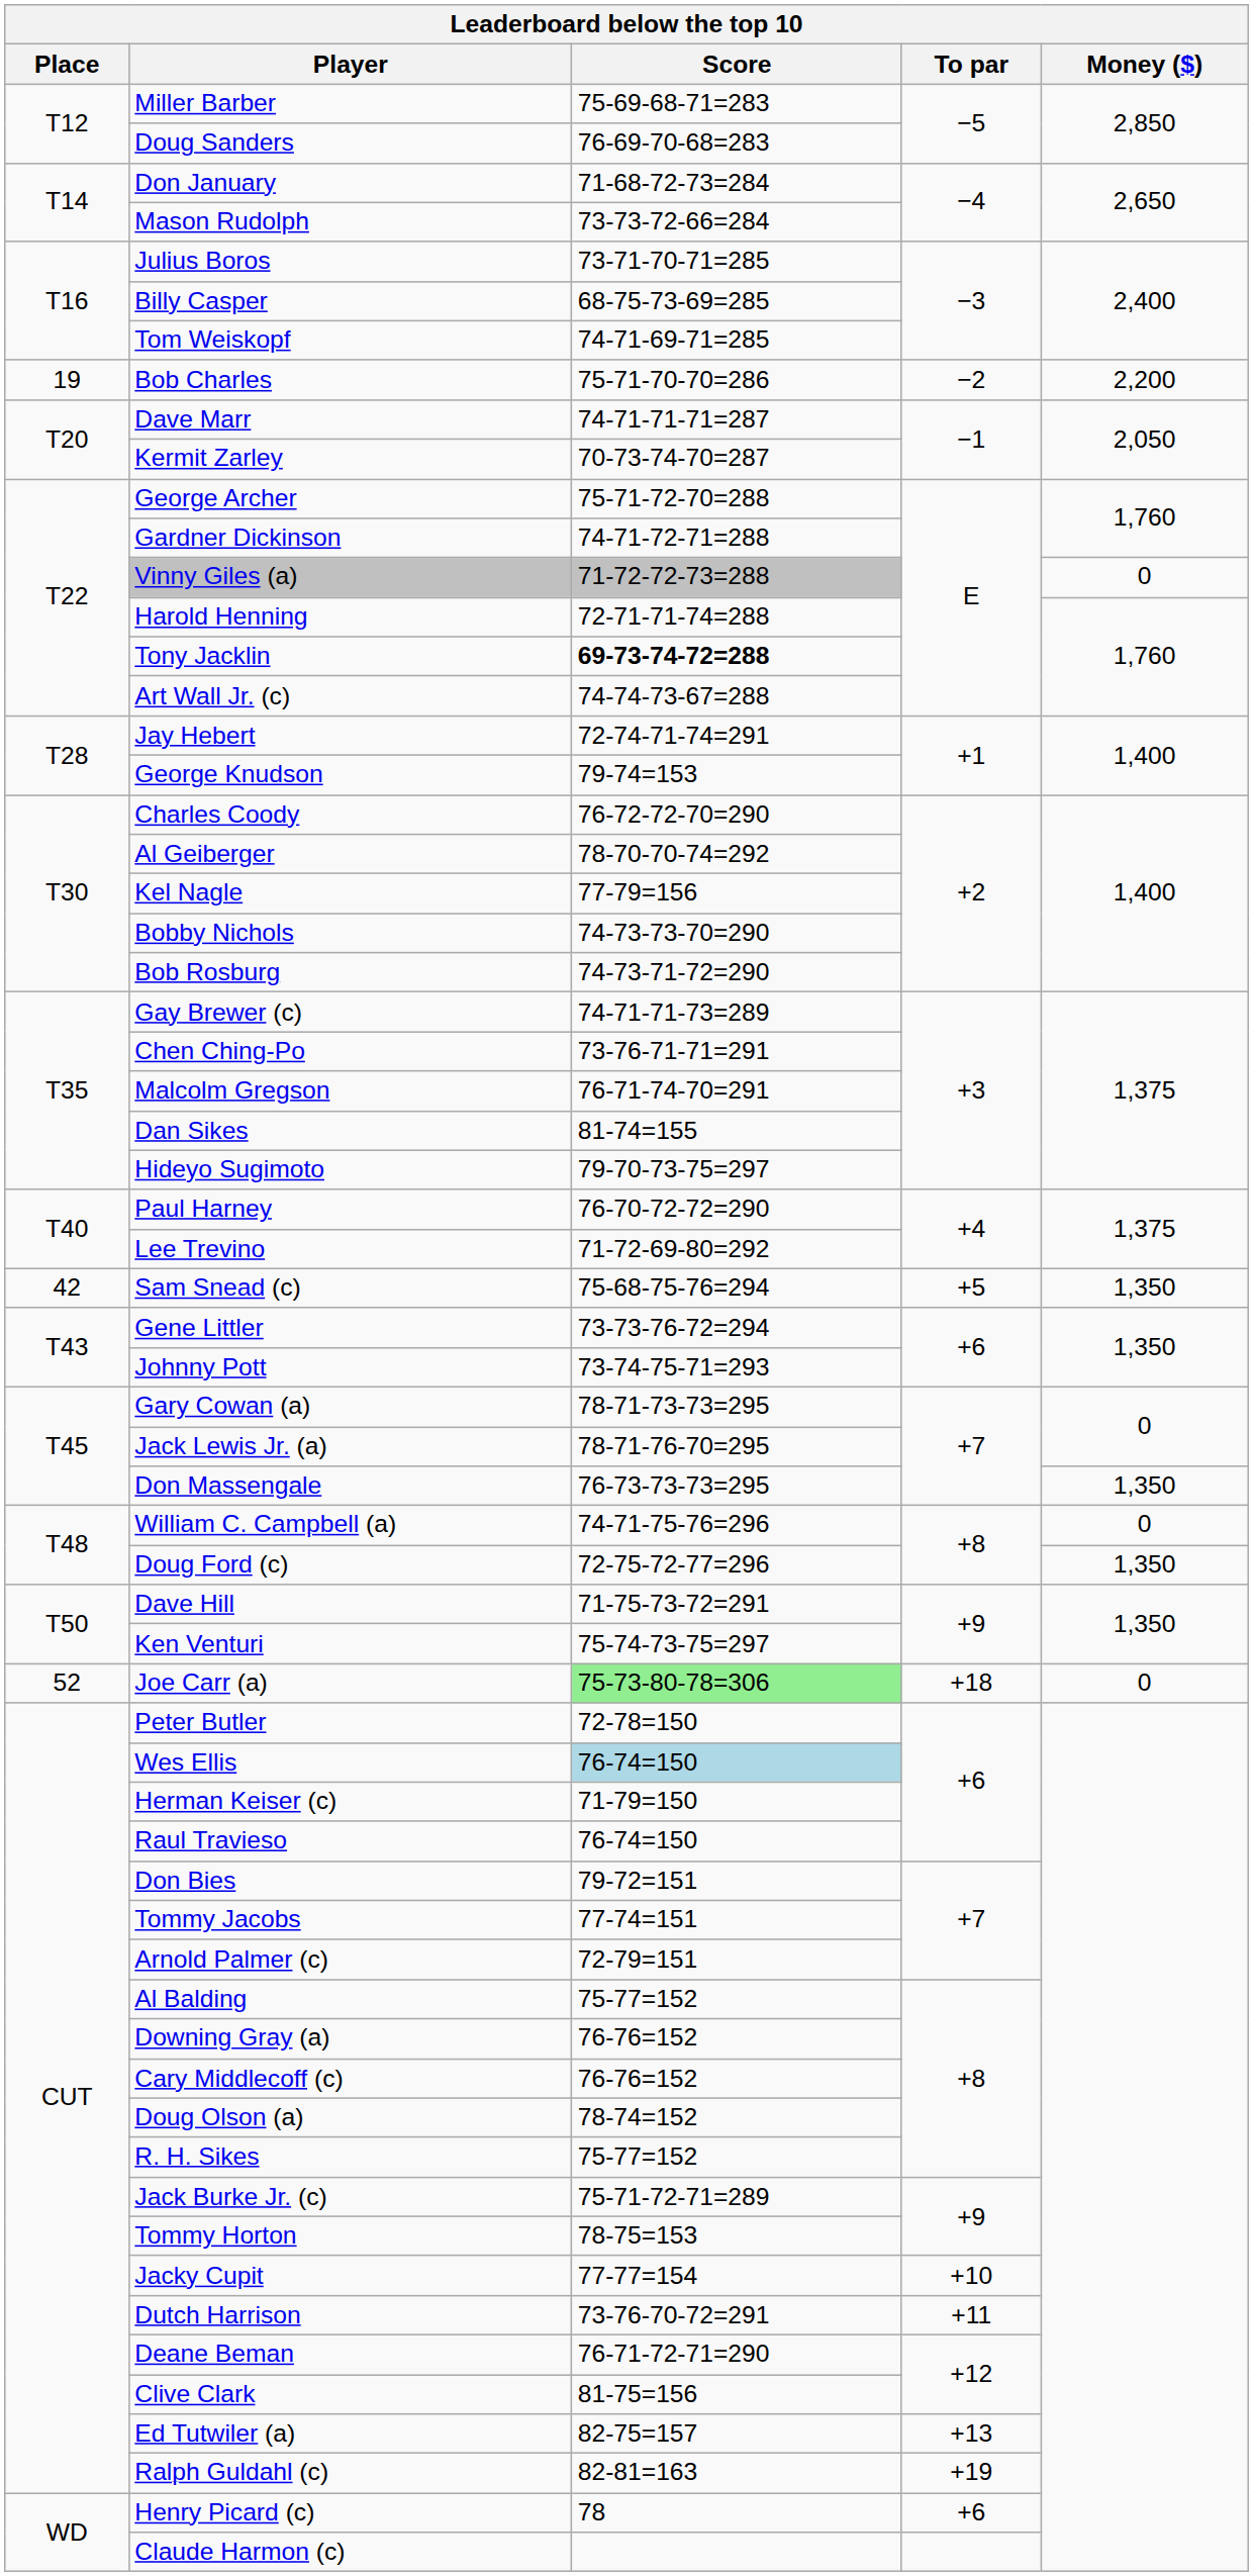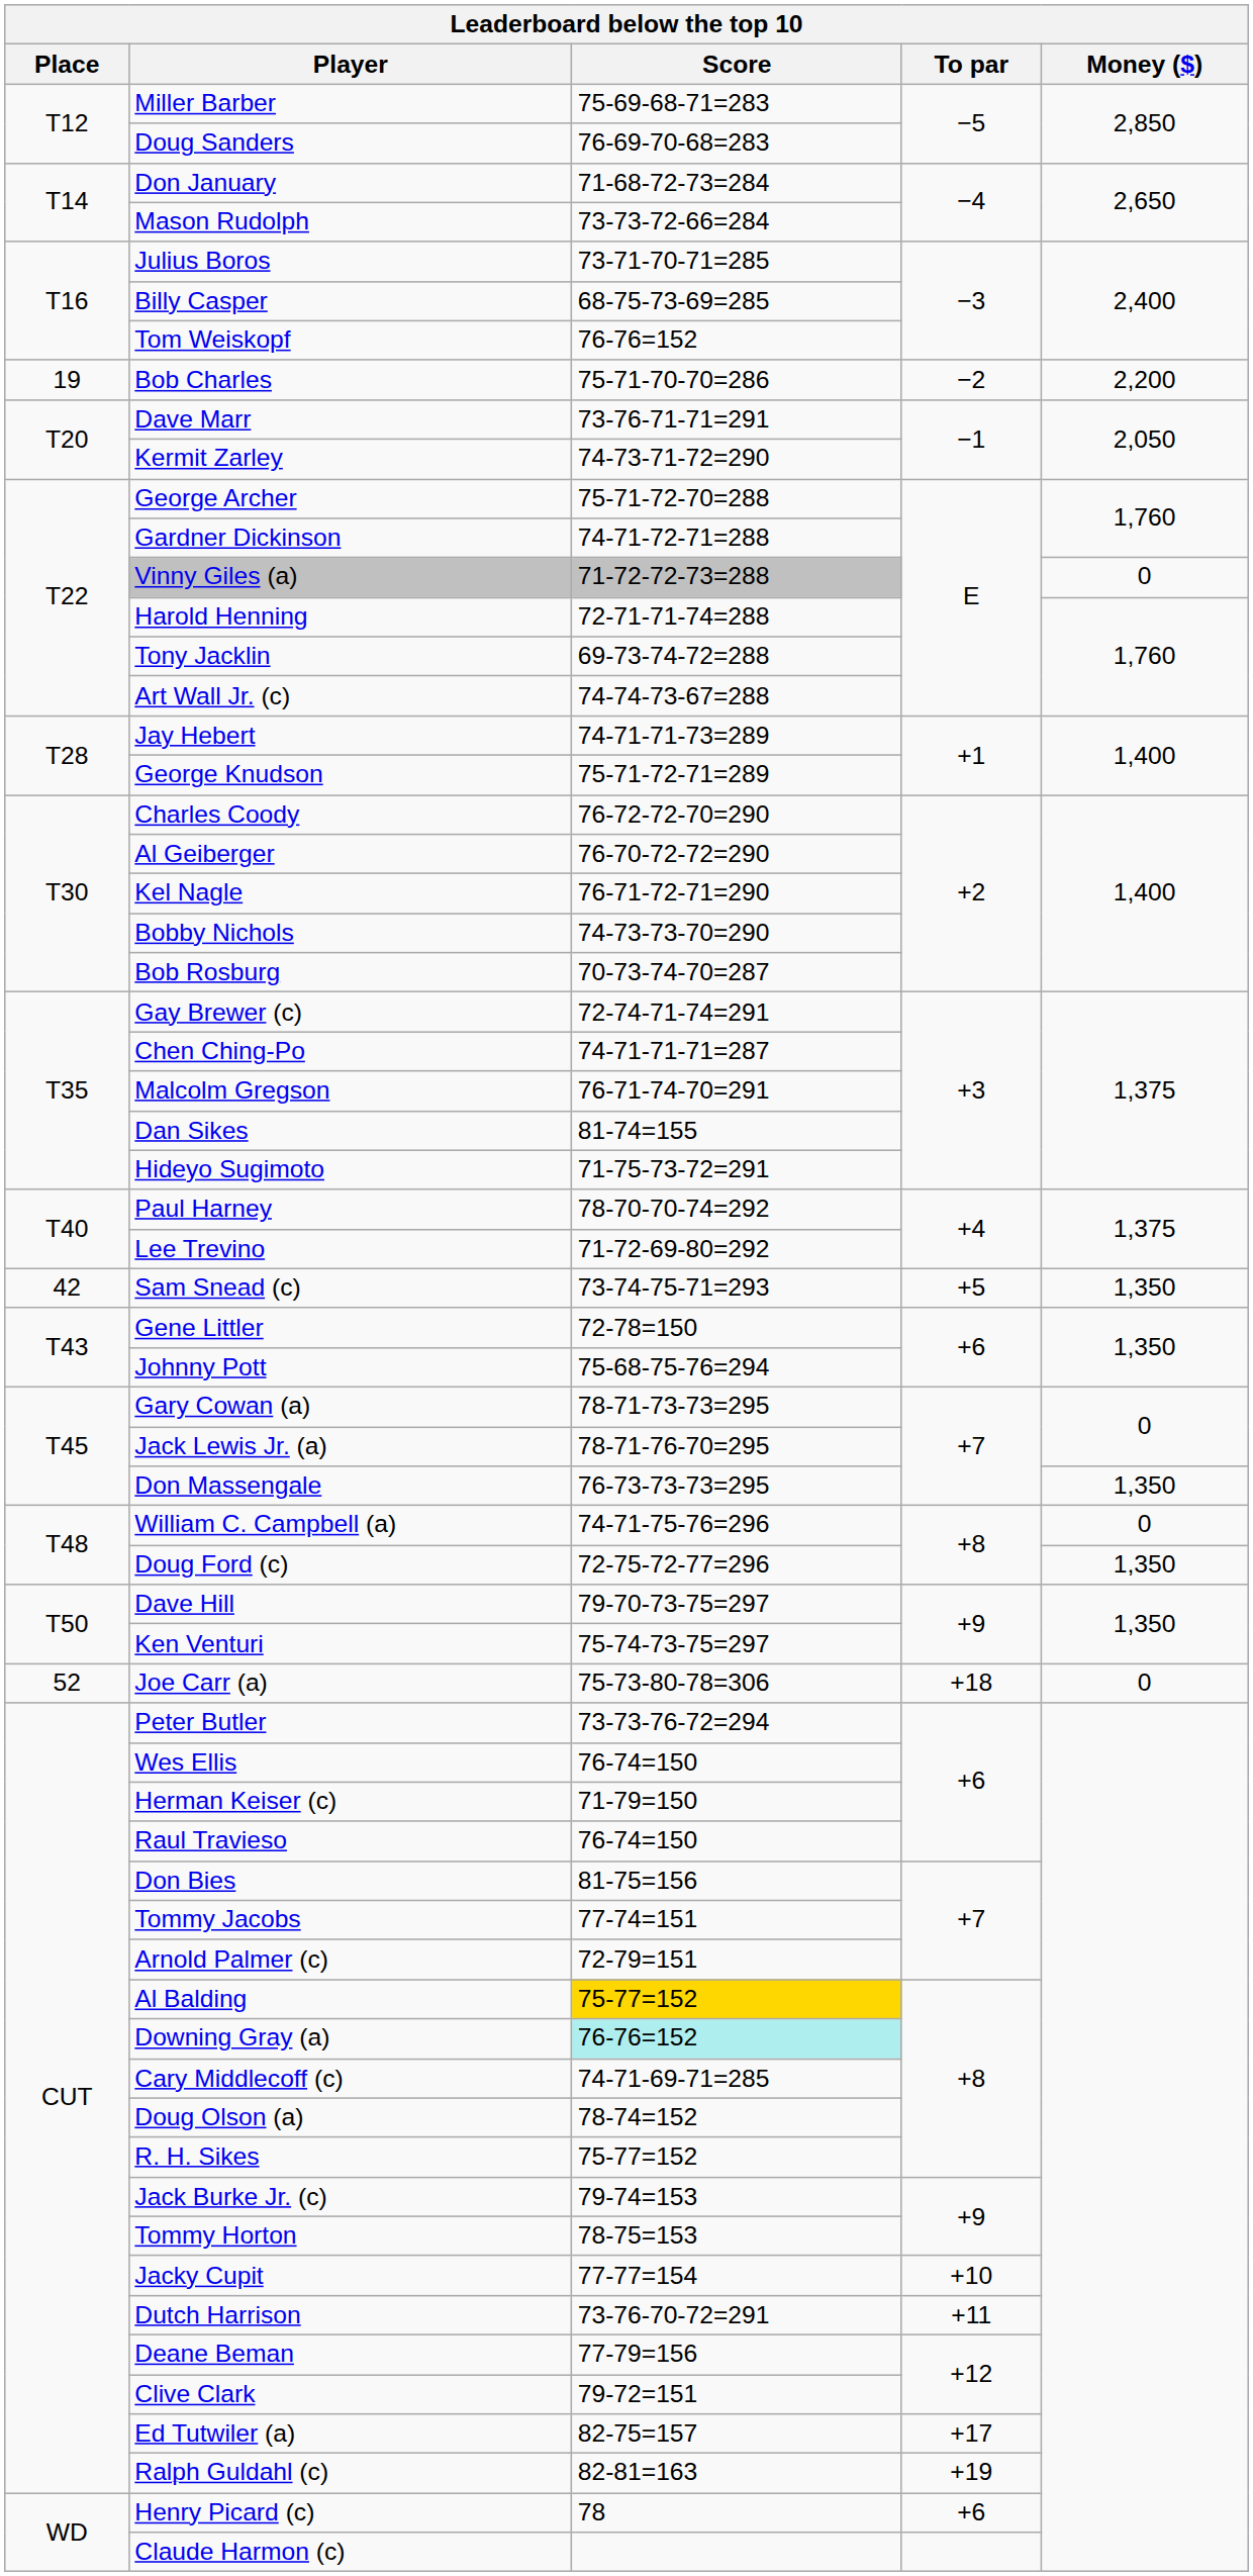Tom Weiskopf | Score: 74-71-69-71=285 -> 76-76=152
Dave Marr | Score: 74-71-71-71=287 -> 73-76-71-71=291
Kermit Zarley | Score: 70-73-74-70=287 -> 74-73-71-72=290
Tony Jacklin | Score: bold -> normal
Jay Hebert | Score: 72-74-71-74=291 -> 74-71-71-73=289
George Knudson | Score: 79-74=153 -> 75-71-72-71=289
Al Geiberger | Score: 78-70-70-74=292 -> 76-70-72-72=290
Kel Nagle | Score: 77-79=156 -> 76-71-72-71=290
Bob Rosburg | Score: 74-73-71-72=290 -> 70-73-74-70=287
Gay Brewer (c) | Score: 74-71-71-73=289 -> 72-74-71-74=291
Chen Ching-Po | Score: 73-76-71-71=291 -> 74-71-71-71=287
Hideyo Sugimoto | Score: 79-70-73-75=297 -> 71-75-73-72=291
Paul Harney | Score: 76-70-72-72=290 -> 78-70-70-74=292
Sam Snead (c) | Score: 75-68-75-76=294 -> 73-74-75-71=293
Gene Littler | Score: 73-73-76-72=294 -> 72-78=150
Johnny Pott | Score: 73-74-75-71=293 -> 75-68-75-76=294
Dave Hill | Score: 71-75-73-72=291 -> 79-70-73-75=297
Joe Carr (a) | Score: lightgreen background -> no background
Peter Butler | Score: 72-78=150 -> 73-73-76-72=294
Wes Ellis | Score: lightblue background -> no background
Don Bies | Score: 79-72=151 -> 81-75=156
Al Balding | Score: no background -> gold background
Downing Gray (a) | Score: no background -> paleturquoise background
Cary Middlecoff (c) | Score: 76-76=152 -> 74-71-69-71=285
Jack Burke Jr. (c) | Score: 75-71-72-71=289 -> 79-74=153
Deane Beman | Score: 76-71-72-71=290 -> 77-79=156
Clive Clark | Score: 81-75=156 -> 79-72=151
Ed Tutwiler (a) | To par: +13 -> +17
